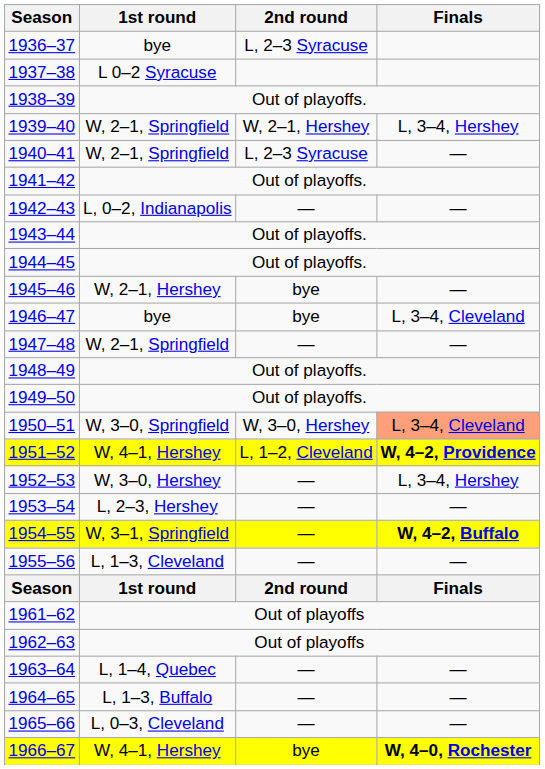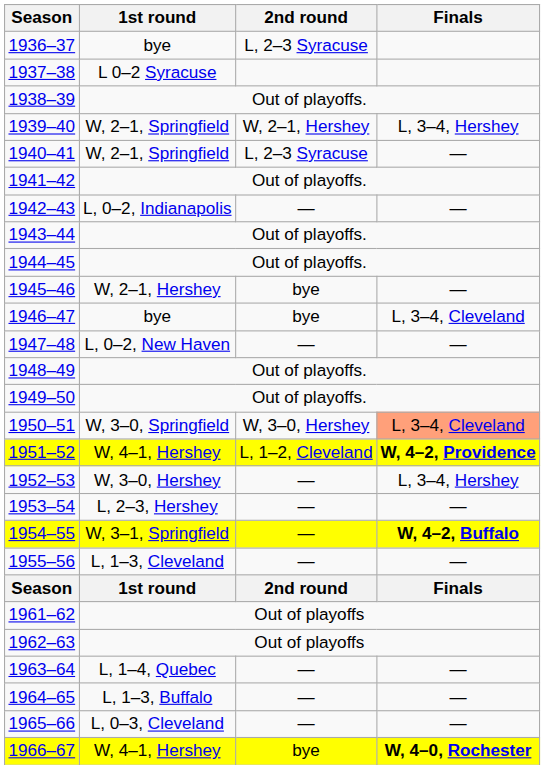1947–48 | 1st round: W, 2–1, Springfield -> L, 0–2, New Haven
